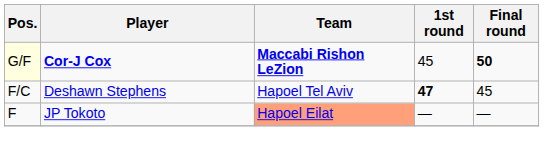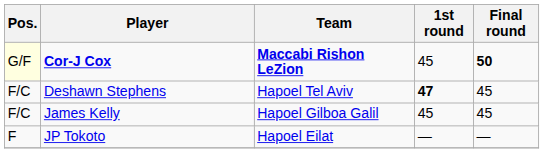+ row: F/C | James Kelly | Hapoel Gilboa Galil | 45 | 45
JP Tokoto | Team: lightsalmon background -> no background
